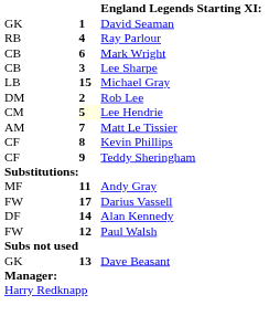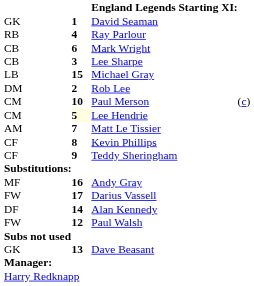+ row: CM | 10 | Paul Merson | (c)
Andy Gray | column 2: 11 -> 16
